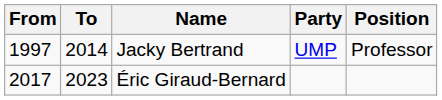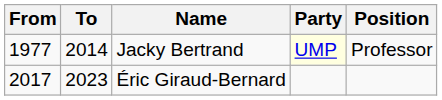Jacky Bertrand | From: 1997 -> 1977
Jacky Bertrand | Party: no background -> lightyellow background
